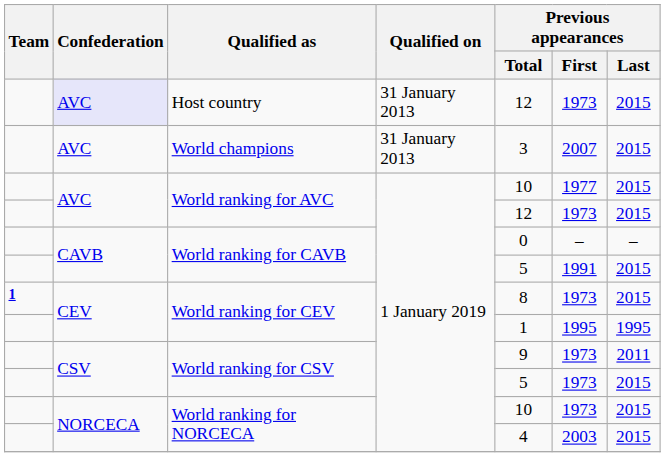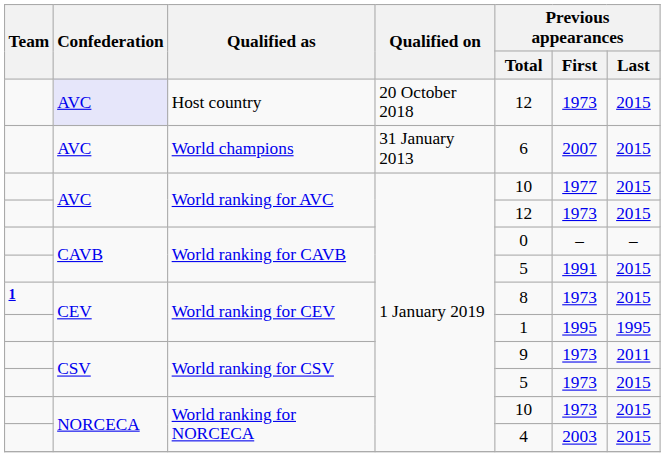Host country | Qualified on: 31 January 2013 -> 20 October 2018
World champions | Previous appearances / Total: 3 -> 6
